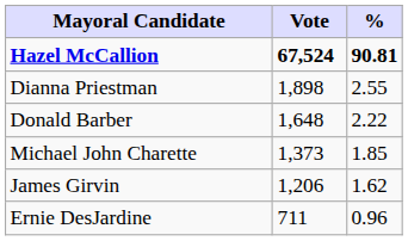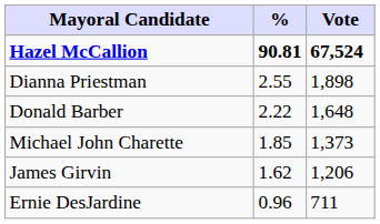columns swapped: Vote <-> %
